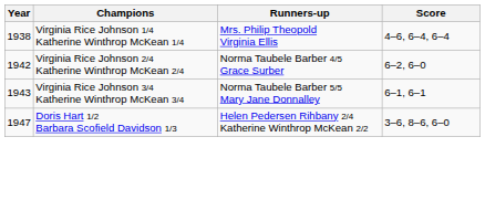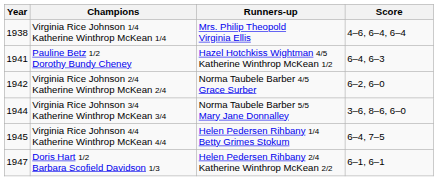+ row: 1941 | Pauline Betz 1/2 Dorothy Bundy Cheney | Hazel Hotchkiss Wightman 4/5 Katherine Winthrop McKean 1/2 | 6–4, 6–3
Virginia Rice Johnson 3/4 Katherine Winthrop McKean 3/4 | Year: 1943 -> 1944
Virginia Rice Johnson 3/4 Katherine Winthrop McKean 3/4 | Score: 6–1, 6–1 -> 3–6, 8–6, 6–0
+ row: 1945 | Virginia Rice Johnson 4/4 Katherine Winthrop McKean 4/4 | Helen Pedersen Rihbany 1/4 Betty Grimes Stokum | 6–4, 7–5
Doris Hart 1/2 Barbara Scofield Davidson 1/3 | Score: 3–6, 8–6, 6–0 -> 6–1, 6–1
